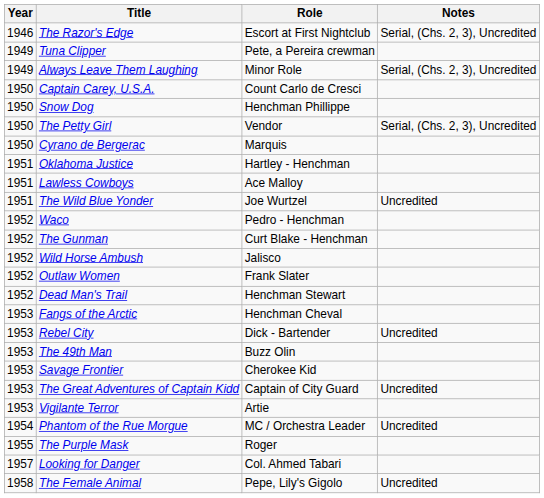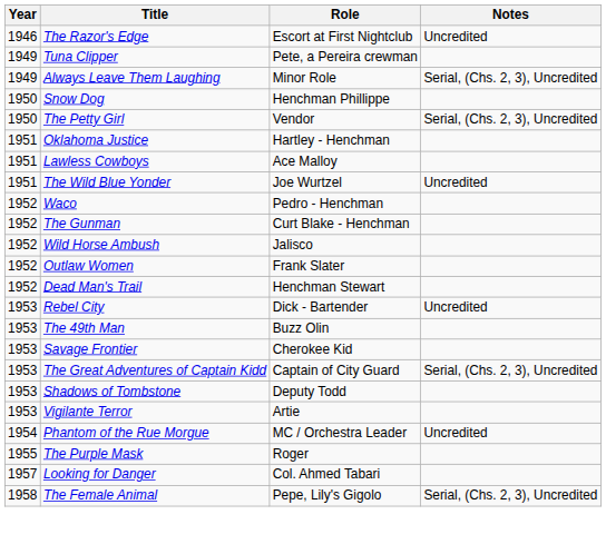The Razor's Edge | Notes: Serial, (Chs. 2, 3), Uncredited -> Uncredited
- row: 1950 | Captain Carey, U.S.A. | Count Carlo de Cresci
- row: 1950 | Cyrano de Bergerac | Marquis
- row: 1953 | Fangs of the Arctic | Henchman Cheval
The Great Adventures of Captain Kidd | Notes: Uncredited -> Serial, (Chs. 2, 3), Uncredited
+ row: 1953 | Shadows of Tombstone | Deputy Todd
The Female Animal | Notes: Uncredited -> Serial, (Chs. 2, 3), Uncredited
